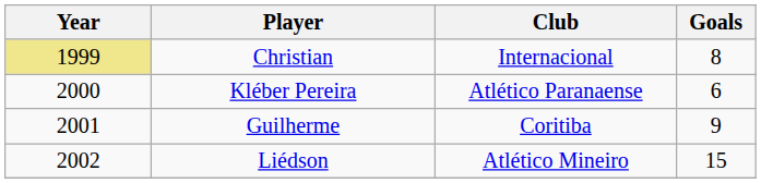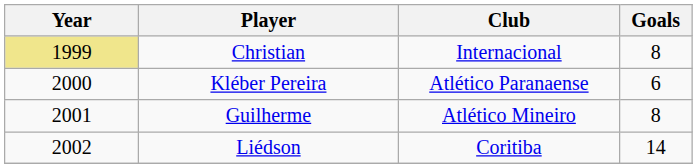Guilherme | Club: Coritiba -> Atlético Mineiro
Guilherme | Goals: 9 -> 8
Liédson | Club: Atlético Mineiro -> Coritiba
Liédson | Goals: 15 -> 14
